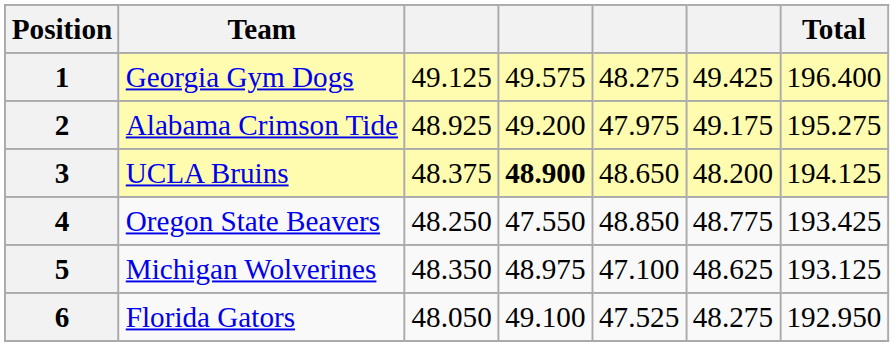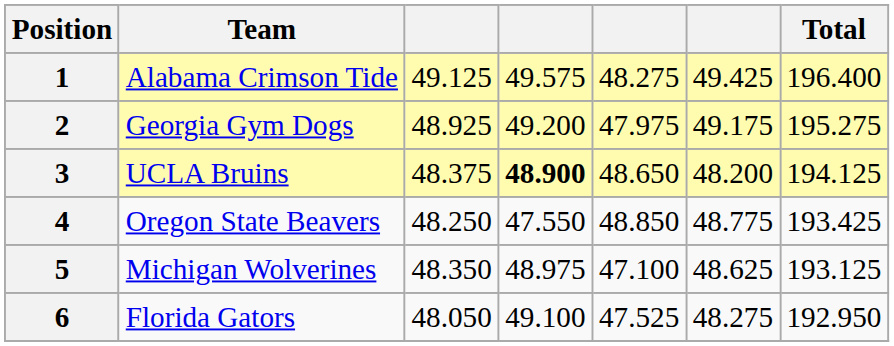1 | Team: Georgia Gym Dogs -> Alabama Crimson Tide
2 | Team: Alabama Crimson Tide -> Georgia Gym Dogs
